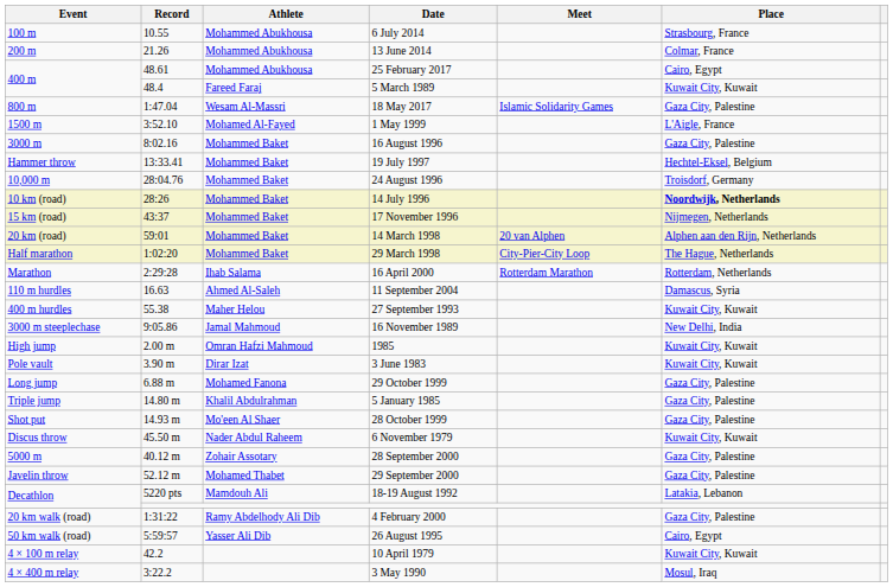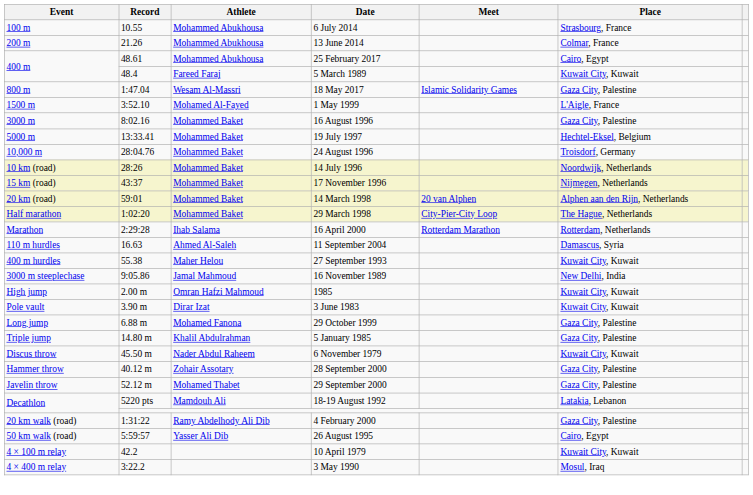19 July 1997 | Event: Hammer throw -> 5000 m
14 July 1996 | Place: bold -> normal
- row: Shot put | 14.93 m | Mo'een Al Shaer | 28 October 1999 | Gaza City, Palestine
28 September 2000 | Event: 5000 m -> Hammer throw
